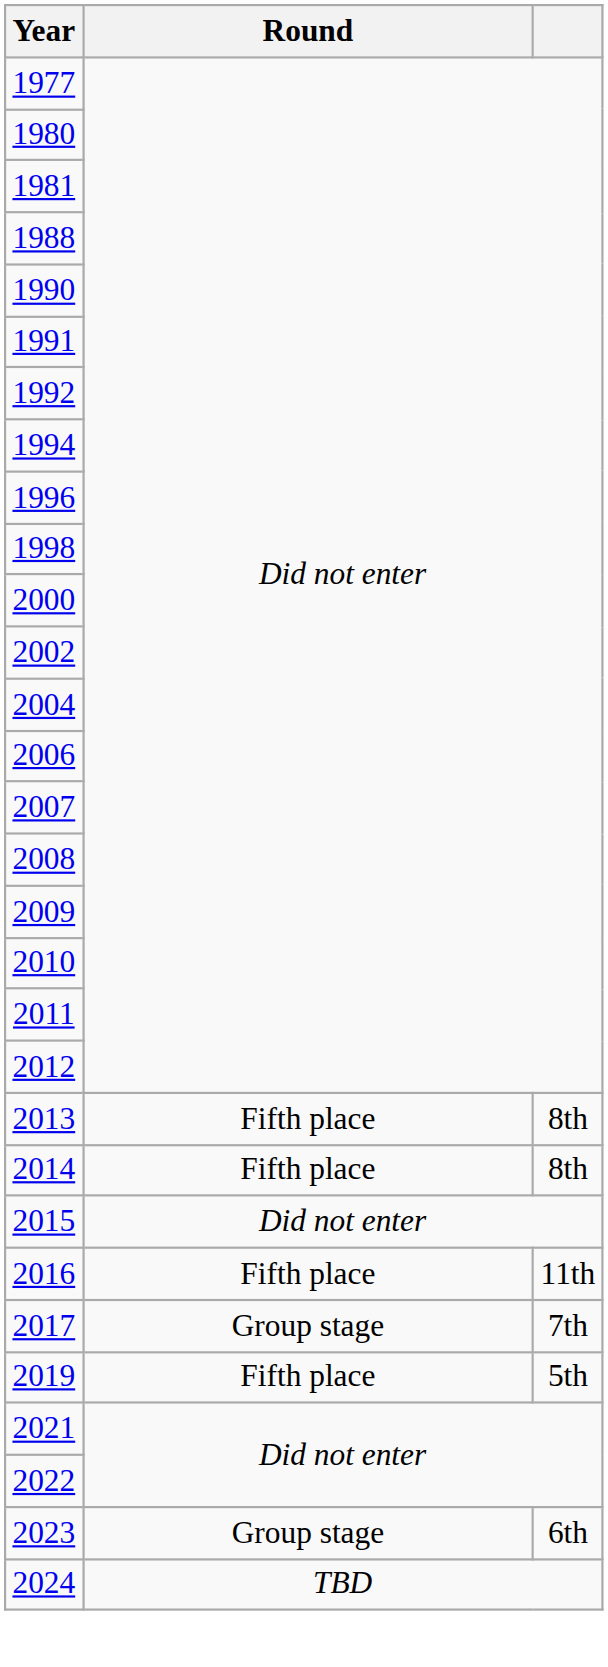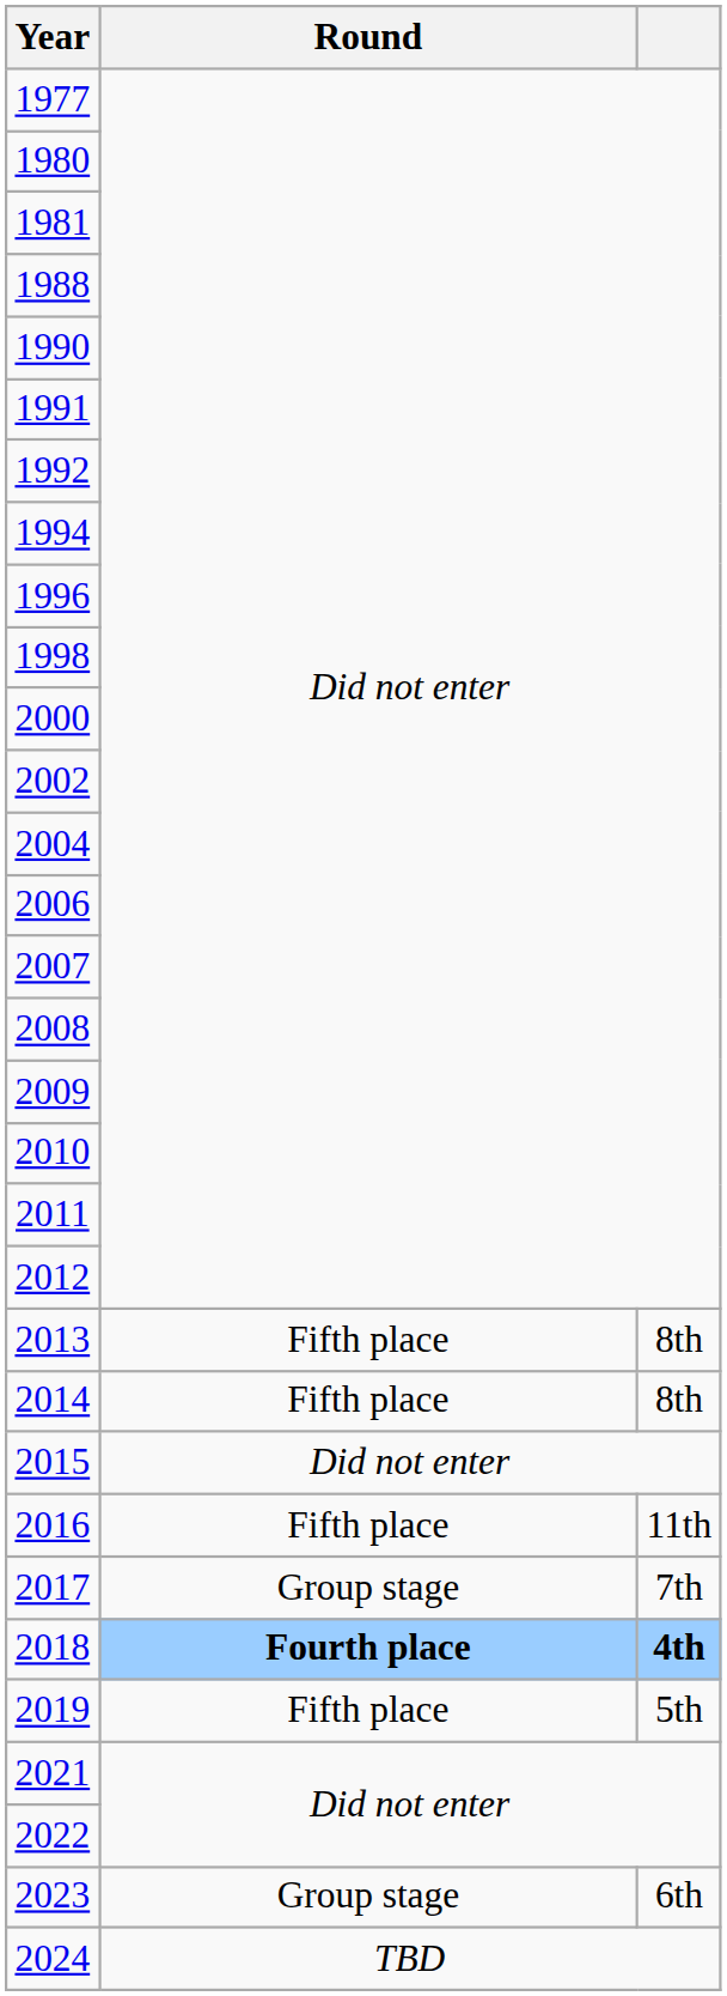+ row: 2018 | Fourth place | 4th
